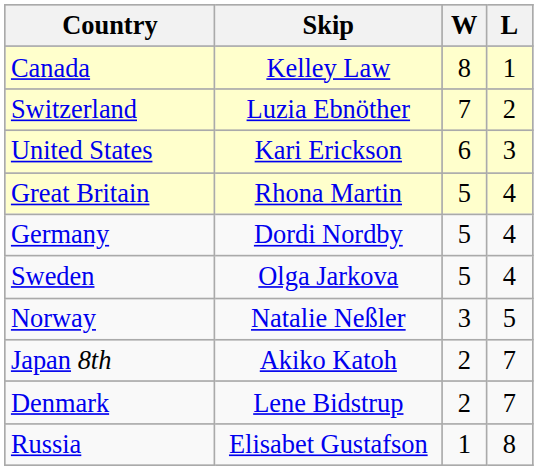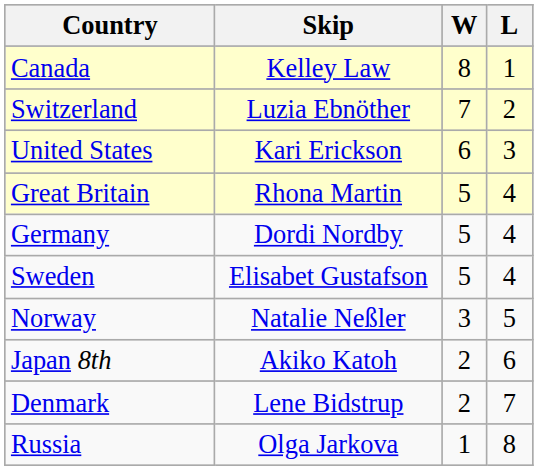Sweden | Skip: Olga Jarkova -> Elisabet Gustafson
Japan 8th | L: 7 -> 6
Russia | Skip: Elisabet Gustafson -> Olga Jarkova
